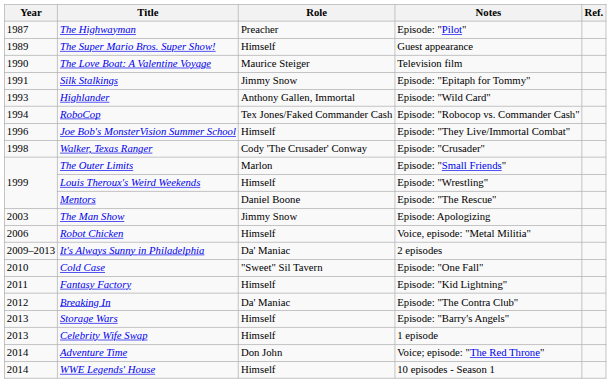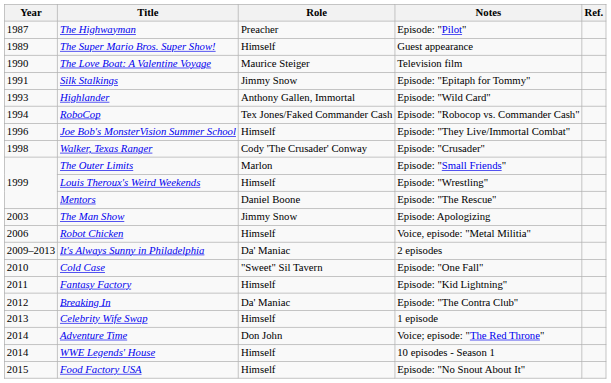- row: 2013 | Storage Wars | Himself | Episode: "Barry's Angels"
+ row: 2015 | Food Factory USA | Himself | Episode: "No Snout About It"
